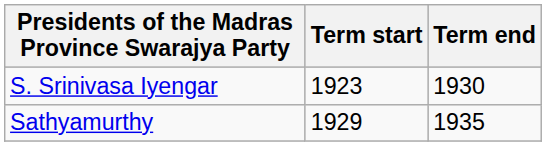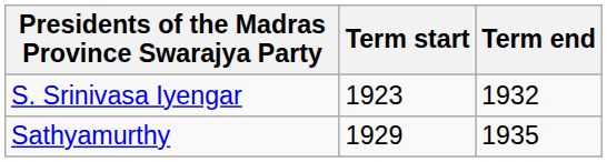S. Srinivasa Iyengar | Term end: 1930 -> 1932
